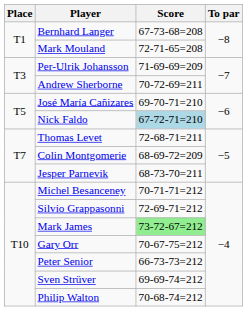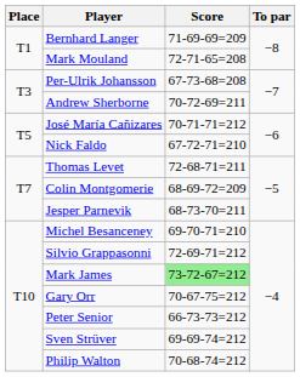Bernhard Langer | Score: 67-73-68=208 -> 71-69-69=209
Per-Ulrik Johansson | Score: 71-69-69=209 -> 67-73-68=208
José María Cañizares | Score: 69-70-71=210 -> 70-71-71=212
Nick Faldo | Score: lightblue background -> no background
Michel Besanceney | Score: 70-71-71=212 -> 69-70-71=210
